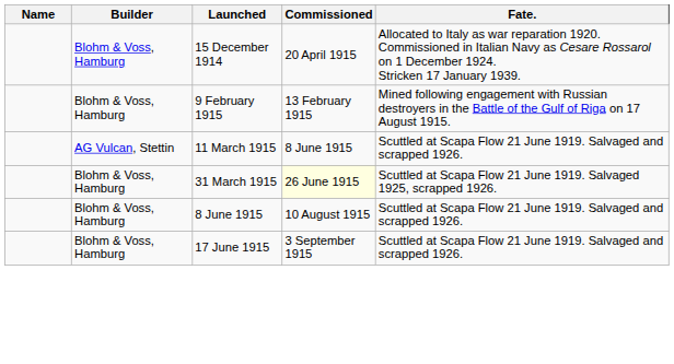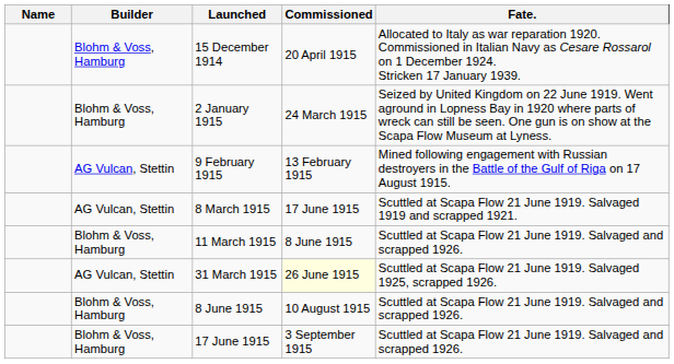+ row: Blohm & Voss, Hamburg | 2 January 1915 | 24 March 1915 | Seized by United Kingdom on 22 June 1919. Went aground in Lopness Bay in 1920 where parts of wreck can still be seen. One gun is on show at the Scapa Flow Museum at Lyness.
9 February 1915 | Builder: Blohm & Voss, Hamburg -> AG Vulcan, Stettin
+ row: AG Vulcan, Stettin | 8 March 1915 | 17 June 1915 | Scuttled at Scapa Flow 21 June 1919. Salvaged 1919 and scrapped 1921.
11 March 1915 | Builder: AG Vulcan, Stettin -> Blohm & Voss, Hamburg
31 March 1915 | Builder: Blohm & Voss, Hamburg -> AG Vulcan, Stettin
